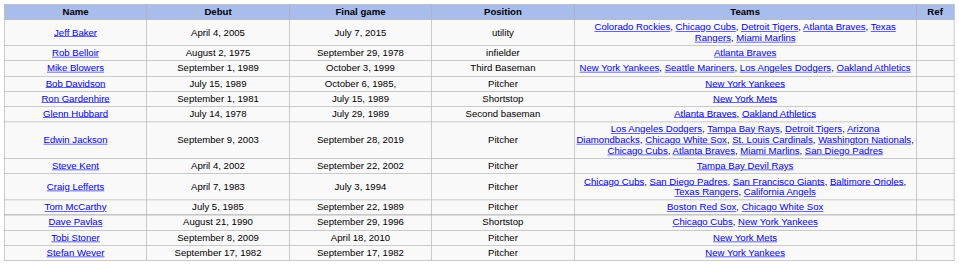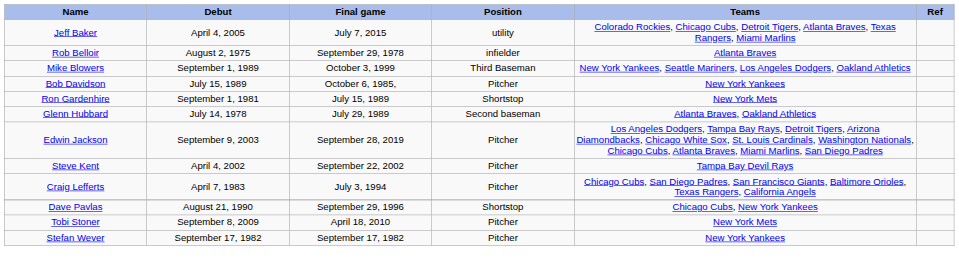- row: Tom McCarthy | July 5, 1985 | September 22, 1989 | Pitcher | Boston Red Sox, Chicago White Sox
